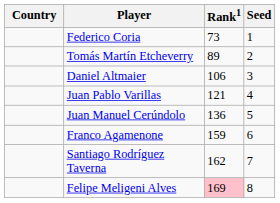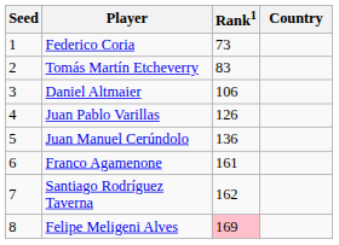columns swapped: Country <-> Seed
Tomás Martín Etcheverry | Rank1: 89 -> 83
Juan Pablo Varillas | Rank1: 121 -> 126
Franco Agamenone | Rank1: 159 -> 161
